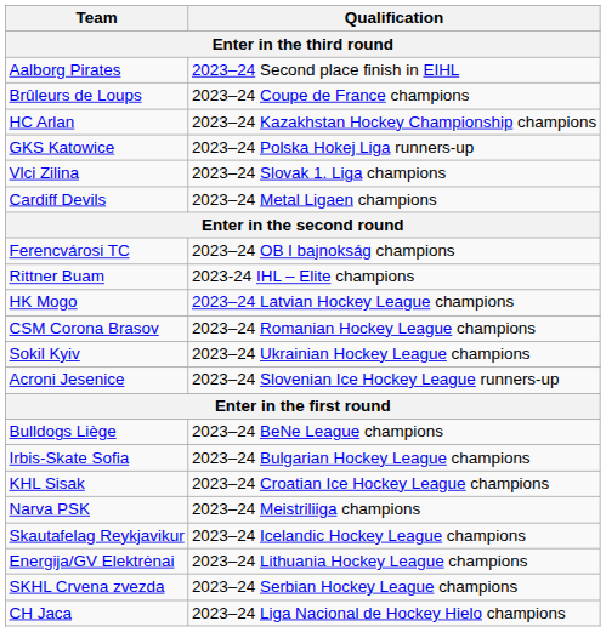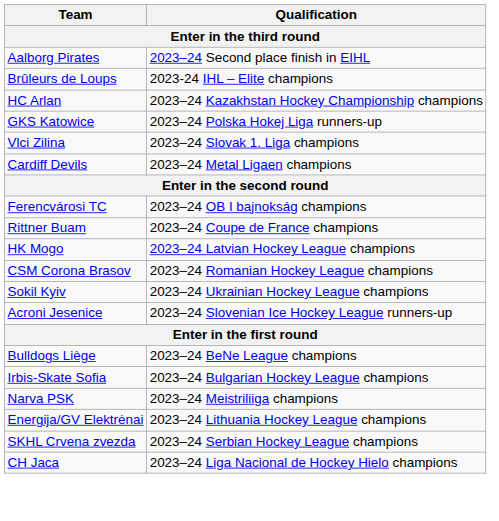Brûleurs de Loups | Qualification: 2023–24 Coupe de France champions -> 2023-24 IHL – Elite champions
Rittner Buam | Qualification: 2023-24 IHL – Elite champions -> 2023–24 Coupe de France champions
- row: KHL Sisak | 2023–24 Croatian Ice Hockey League champions
- row: Skautafelag Reykjavikur | 2023–24 Icelandic Hockey League champions
